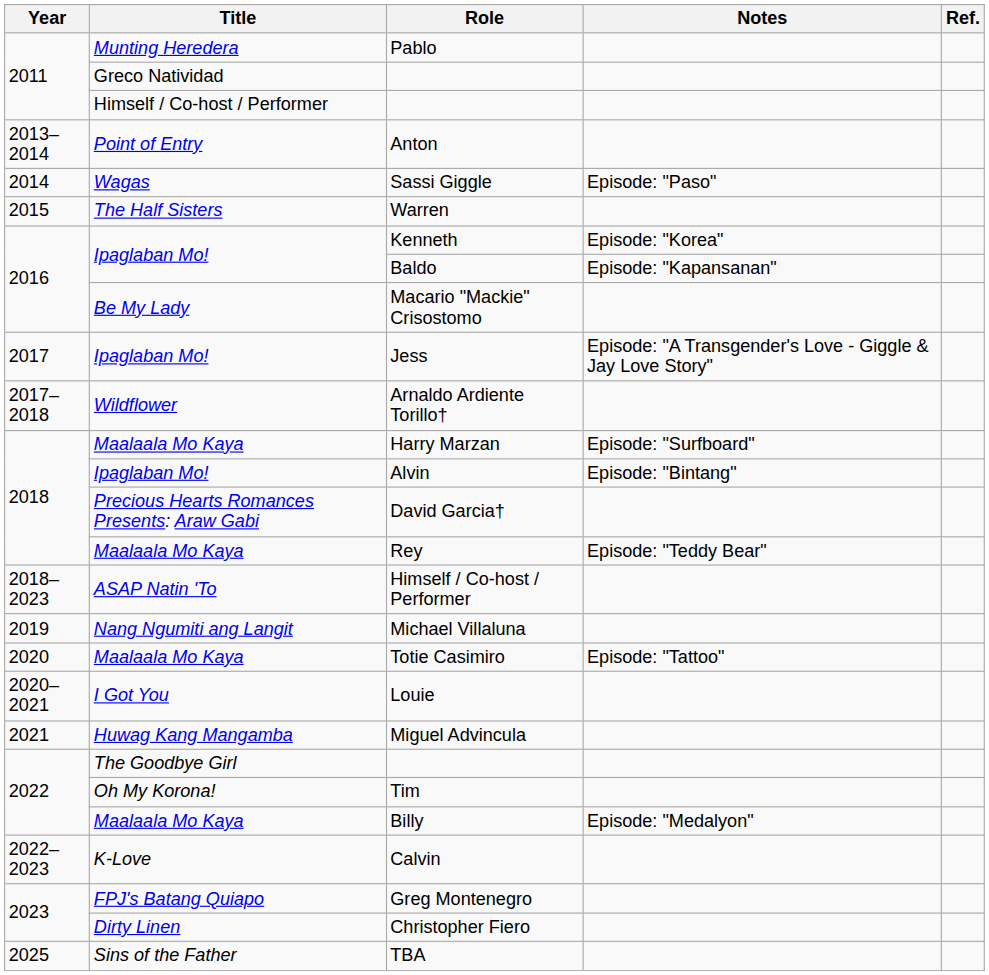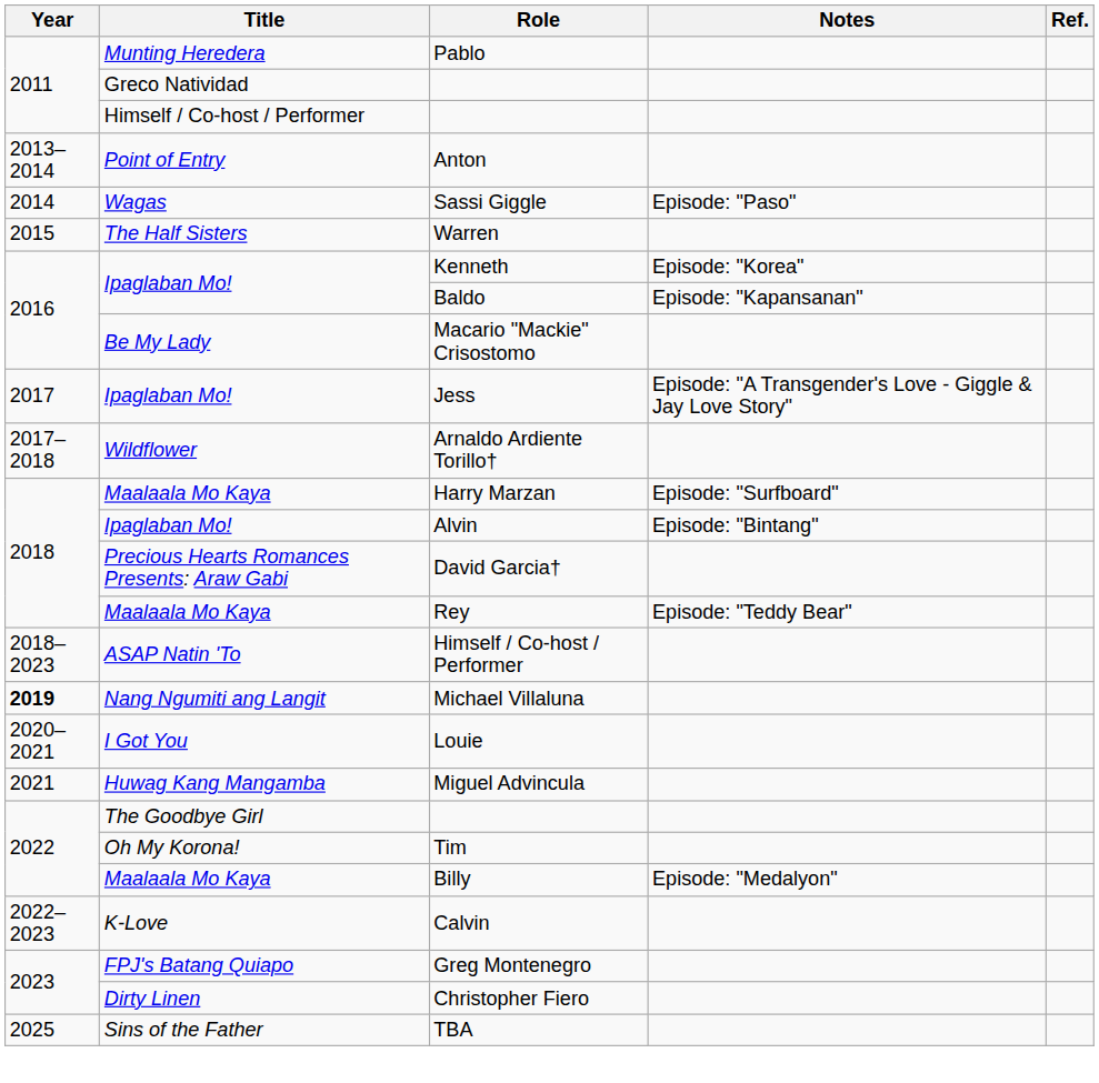Michael Villaluna | Year: normal -> bold
- row: 2020 | Maalaala Mo Kaya | Totie Casimiro | Episode: "Tattoo"
